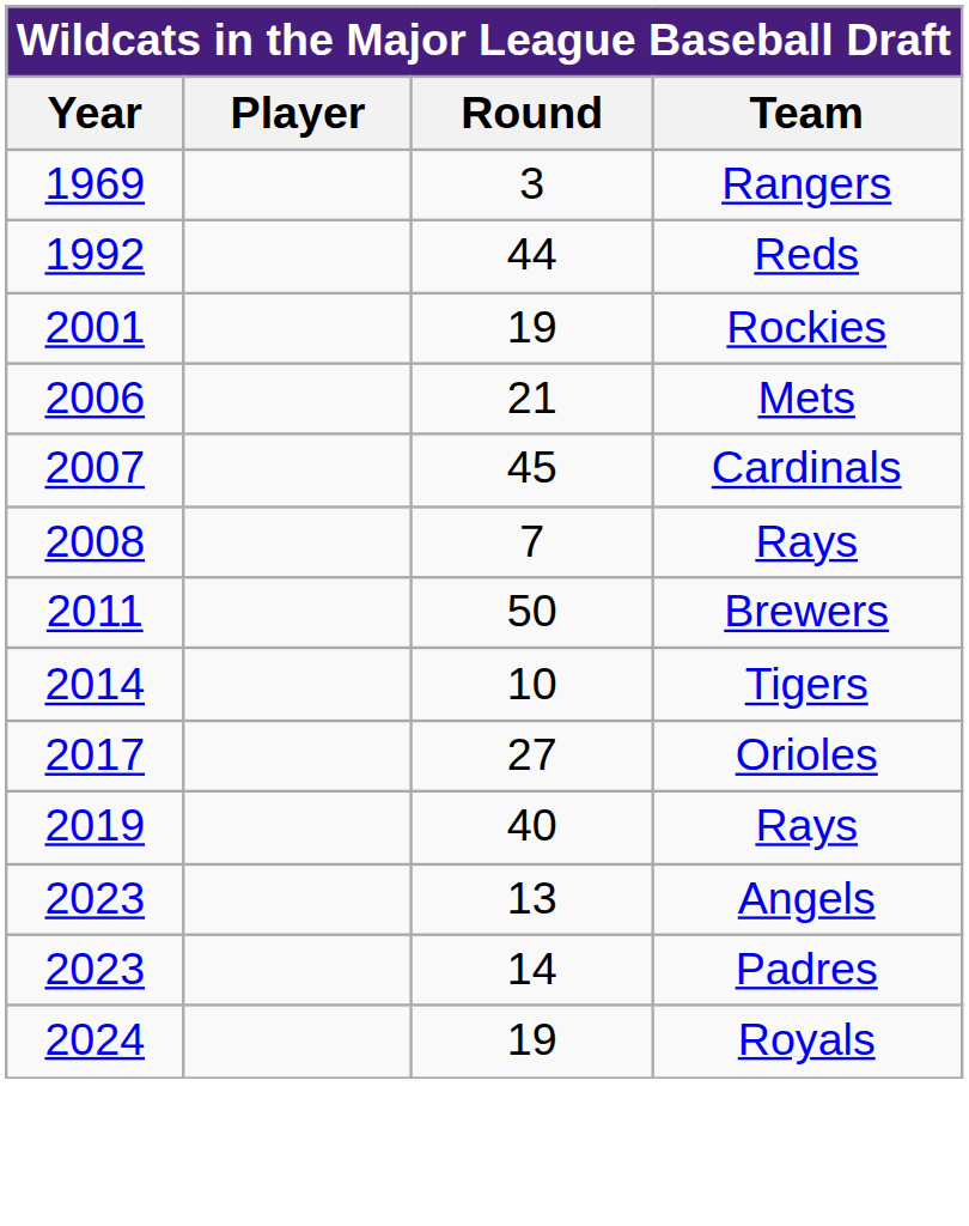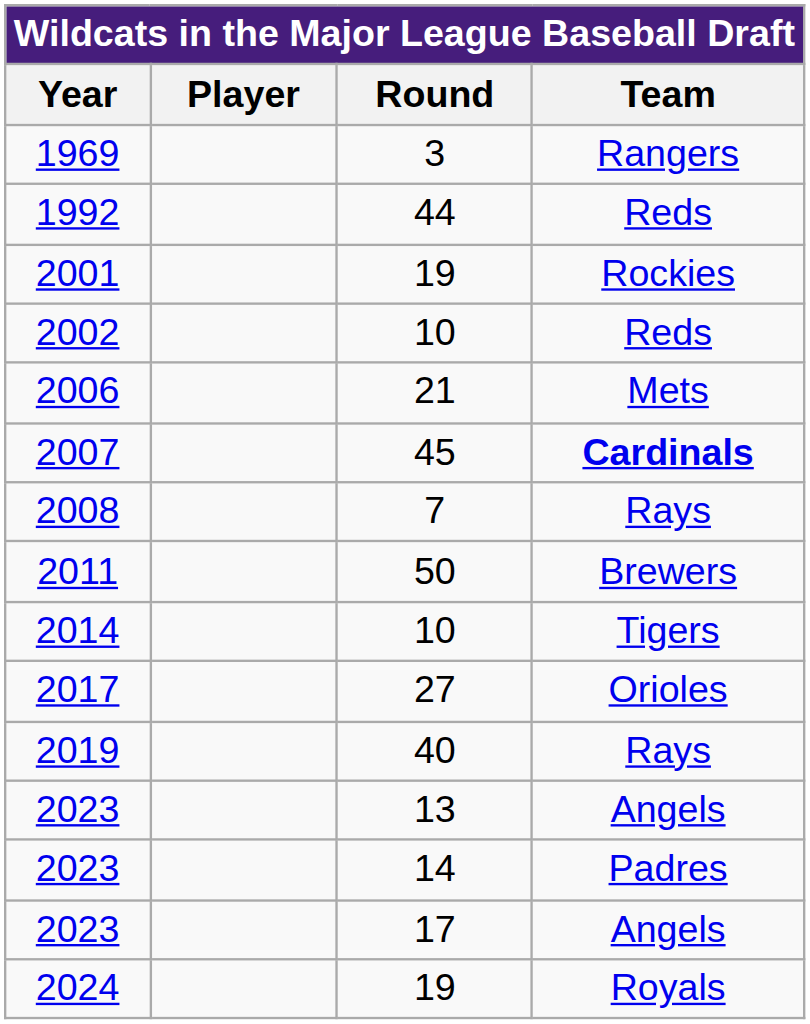+ row: 2002 | 10 | Reds
2007 | Team: normal -> bold
+ row: 2023 | 17 | Angels
